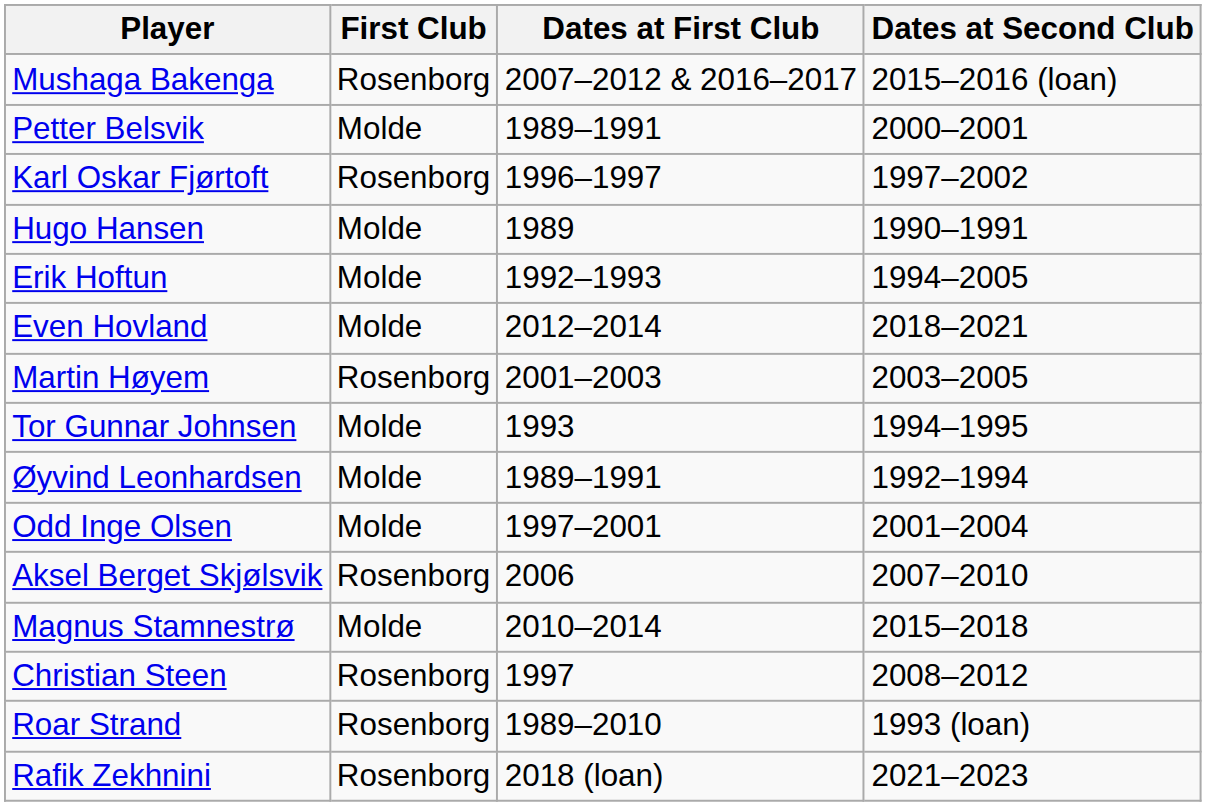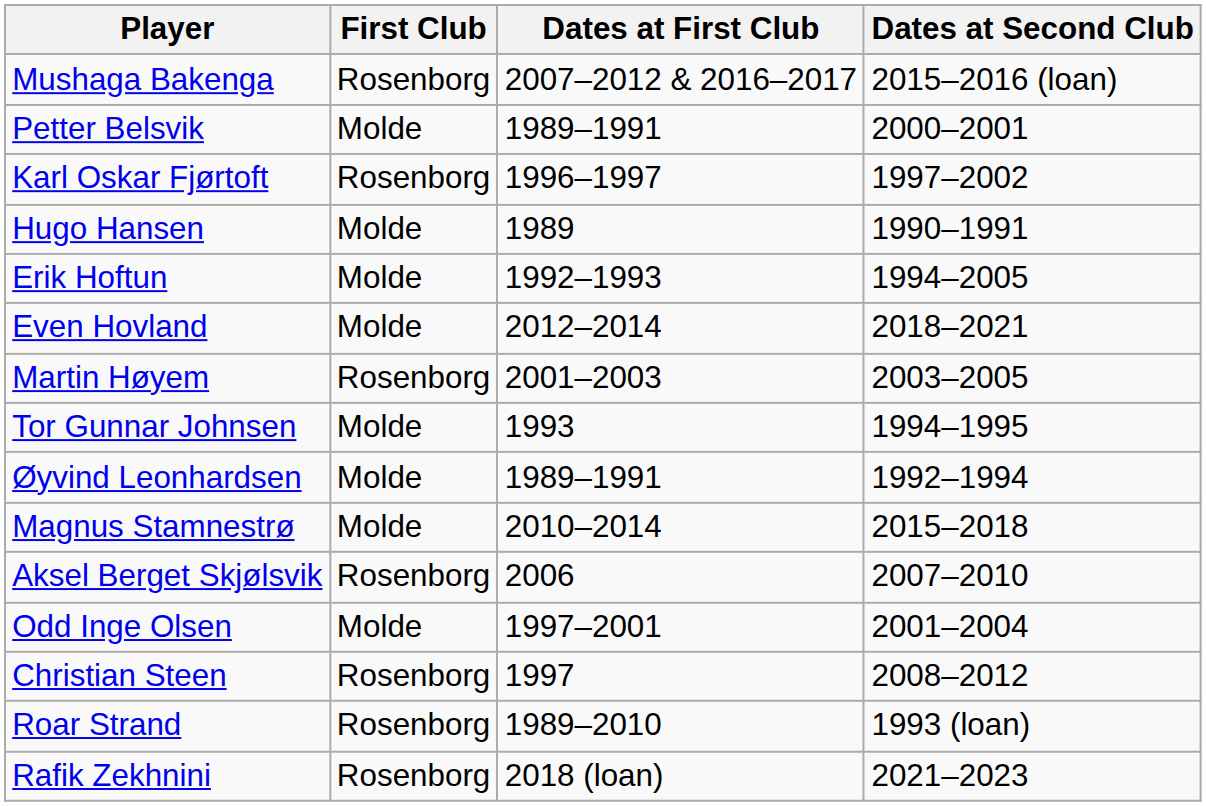rows swapped: Odd Inge Olsen <-> Magnus Stamnestrø
